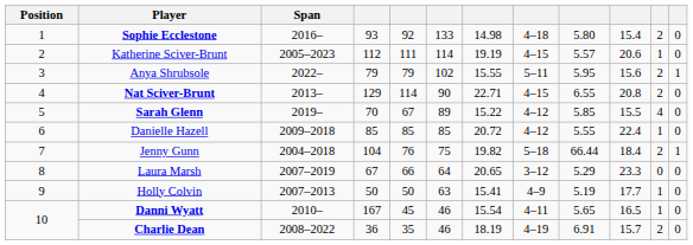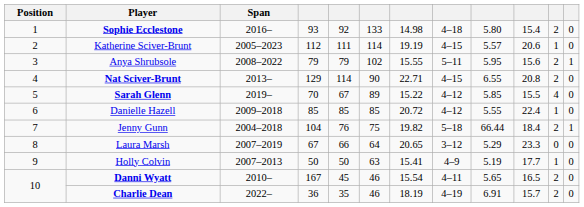Anya Shrubsole | Span: 2022– -> 2008–2022
Danni Wyatt | column 11: 1 -> 2
Charlie Dean | Span: 2008–2022 -> 2022–
